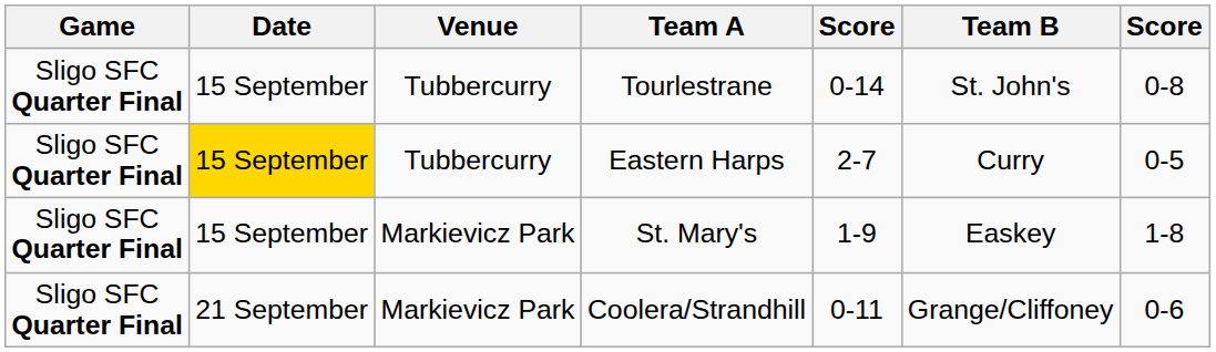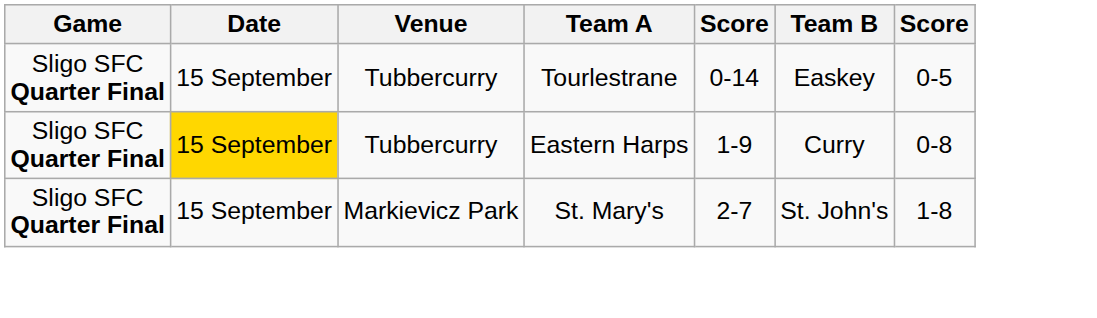Tourlestrane | Team B: St. John's -> Easkey
Tourlestrane | column 7: 0-8 -> 0-5
Eastern Harps | column 5: 2-7 -> 1-9
Eastern Harps | column 7: 0-5 -> 0-8
St. Mary's | column 5: 1-9 -> 2-7
St. Mary's | Team B: Easkey -> St. John's
- row: Sligo SFC Quarter Final | 21 September | Markievicz Park | Coolera/Strandhill | 0-11 | Grange/Cliffoney | 0-6
